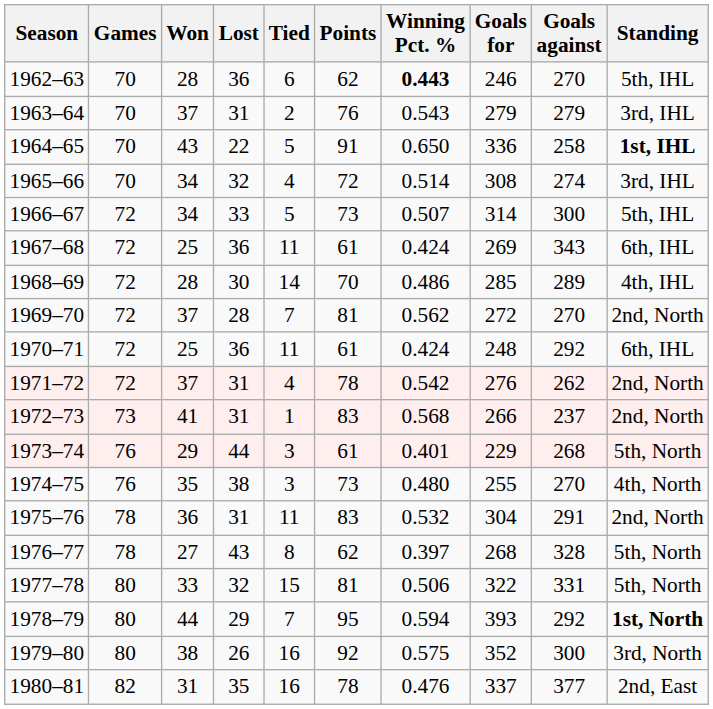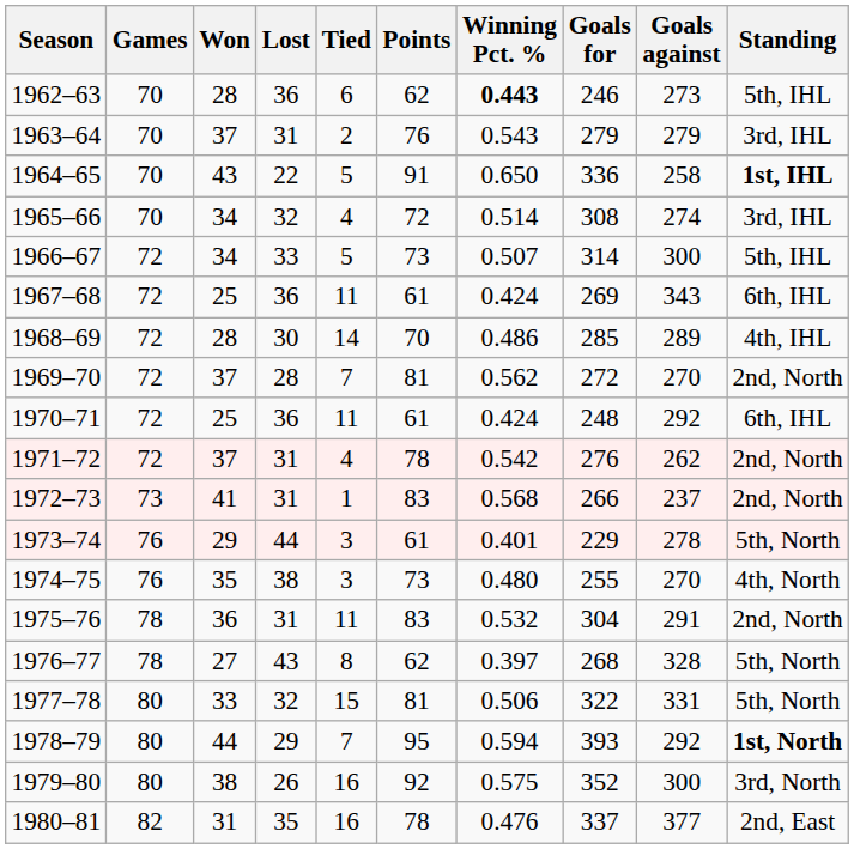1962–63 | Goals against: 270 -> 273
1973–74 | Goals against: 268 -> 278
